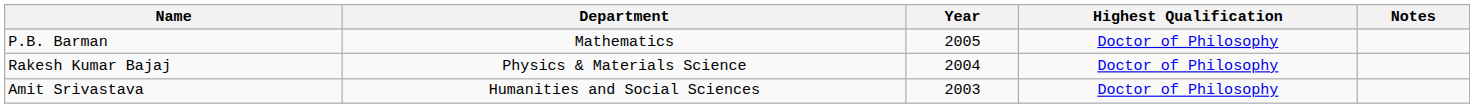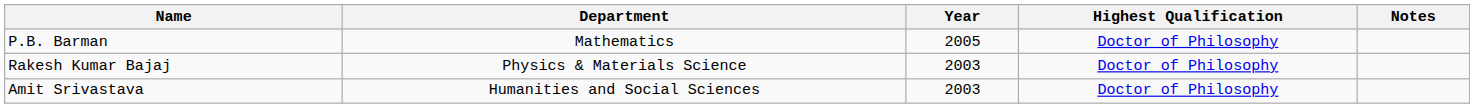Rakesh Kumar Bajaj | Year: 2004 -> 2003
